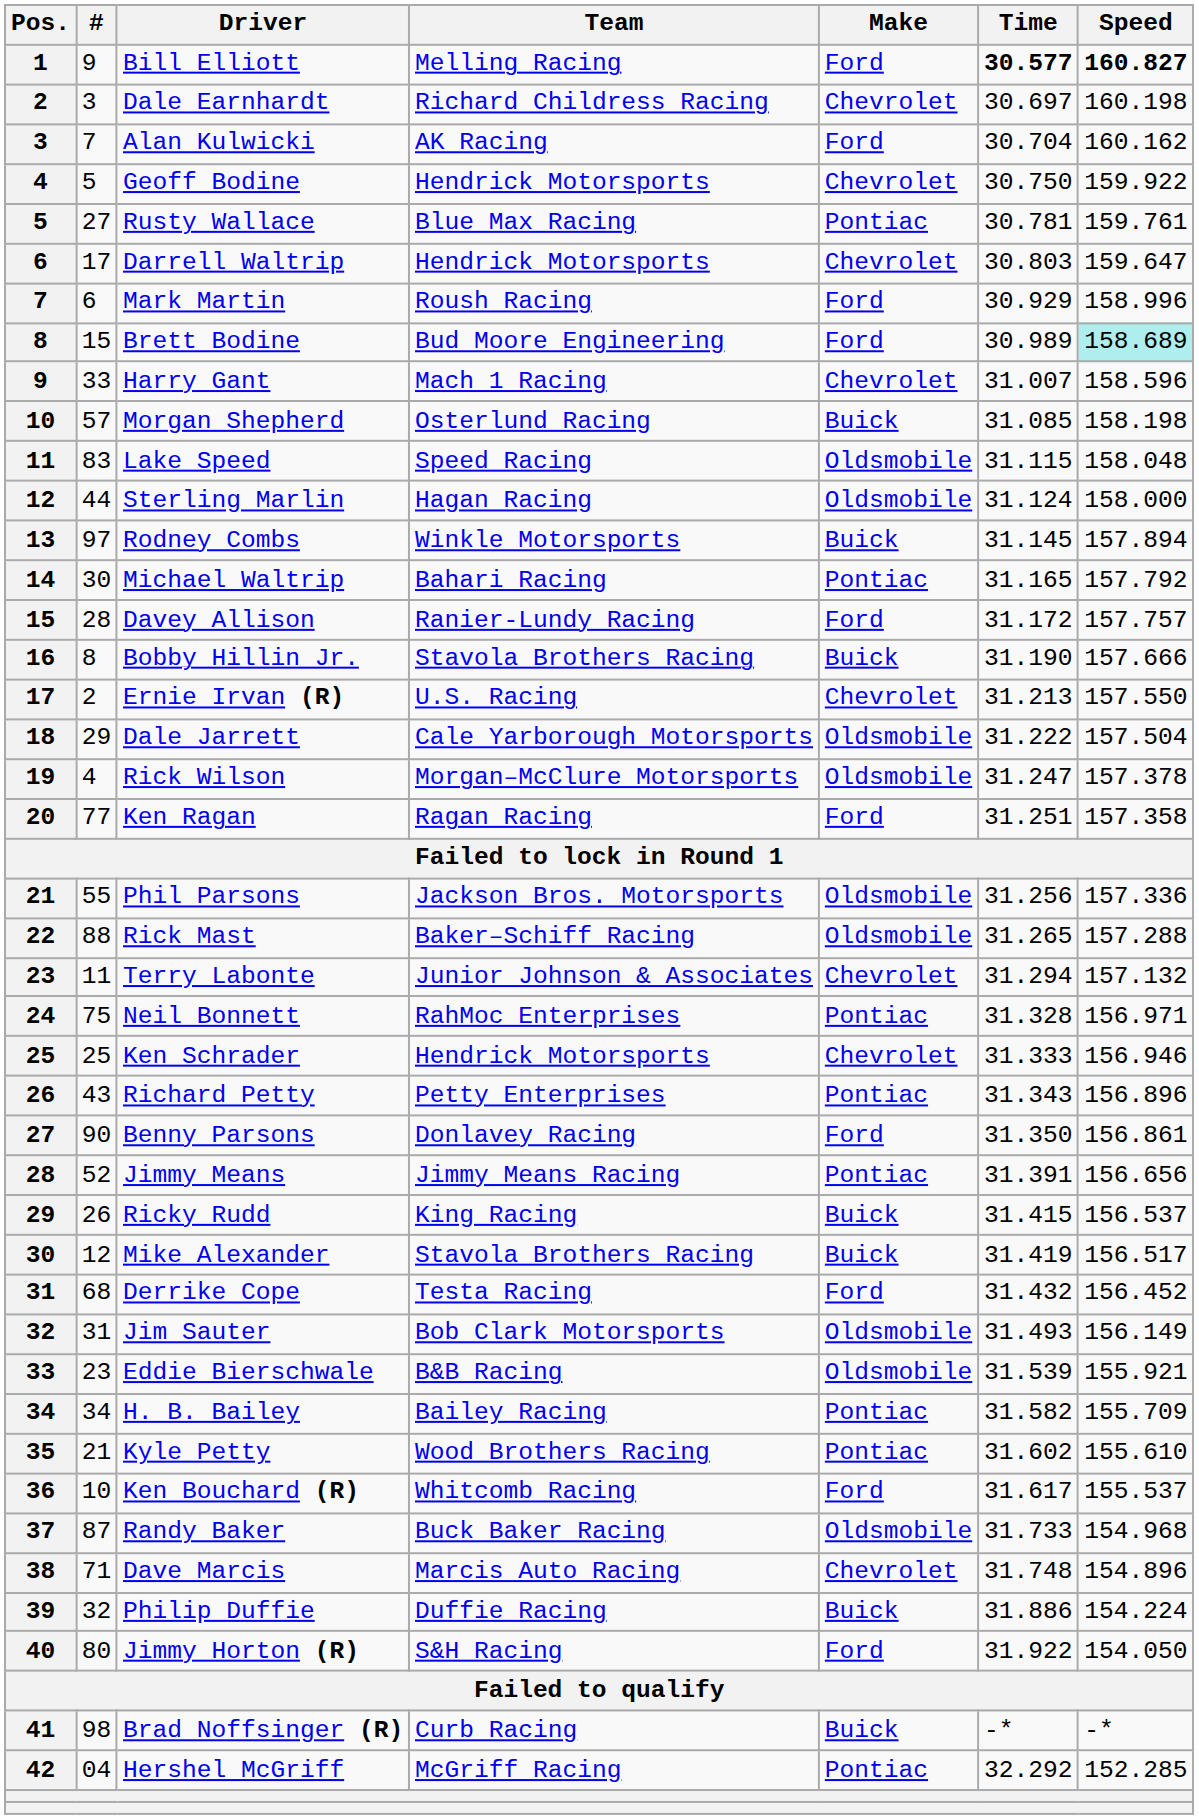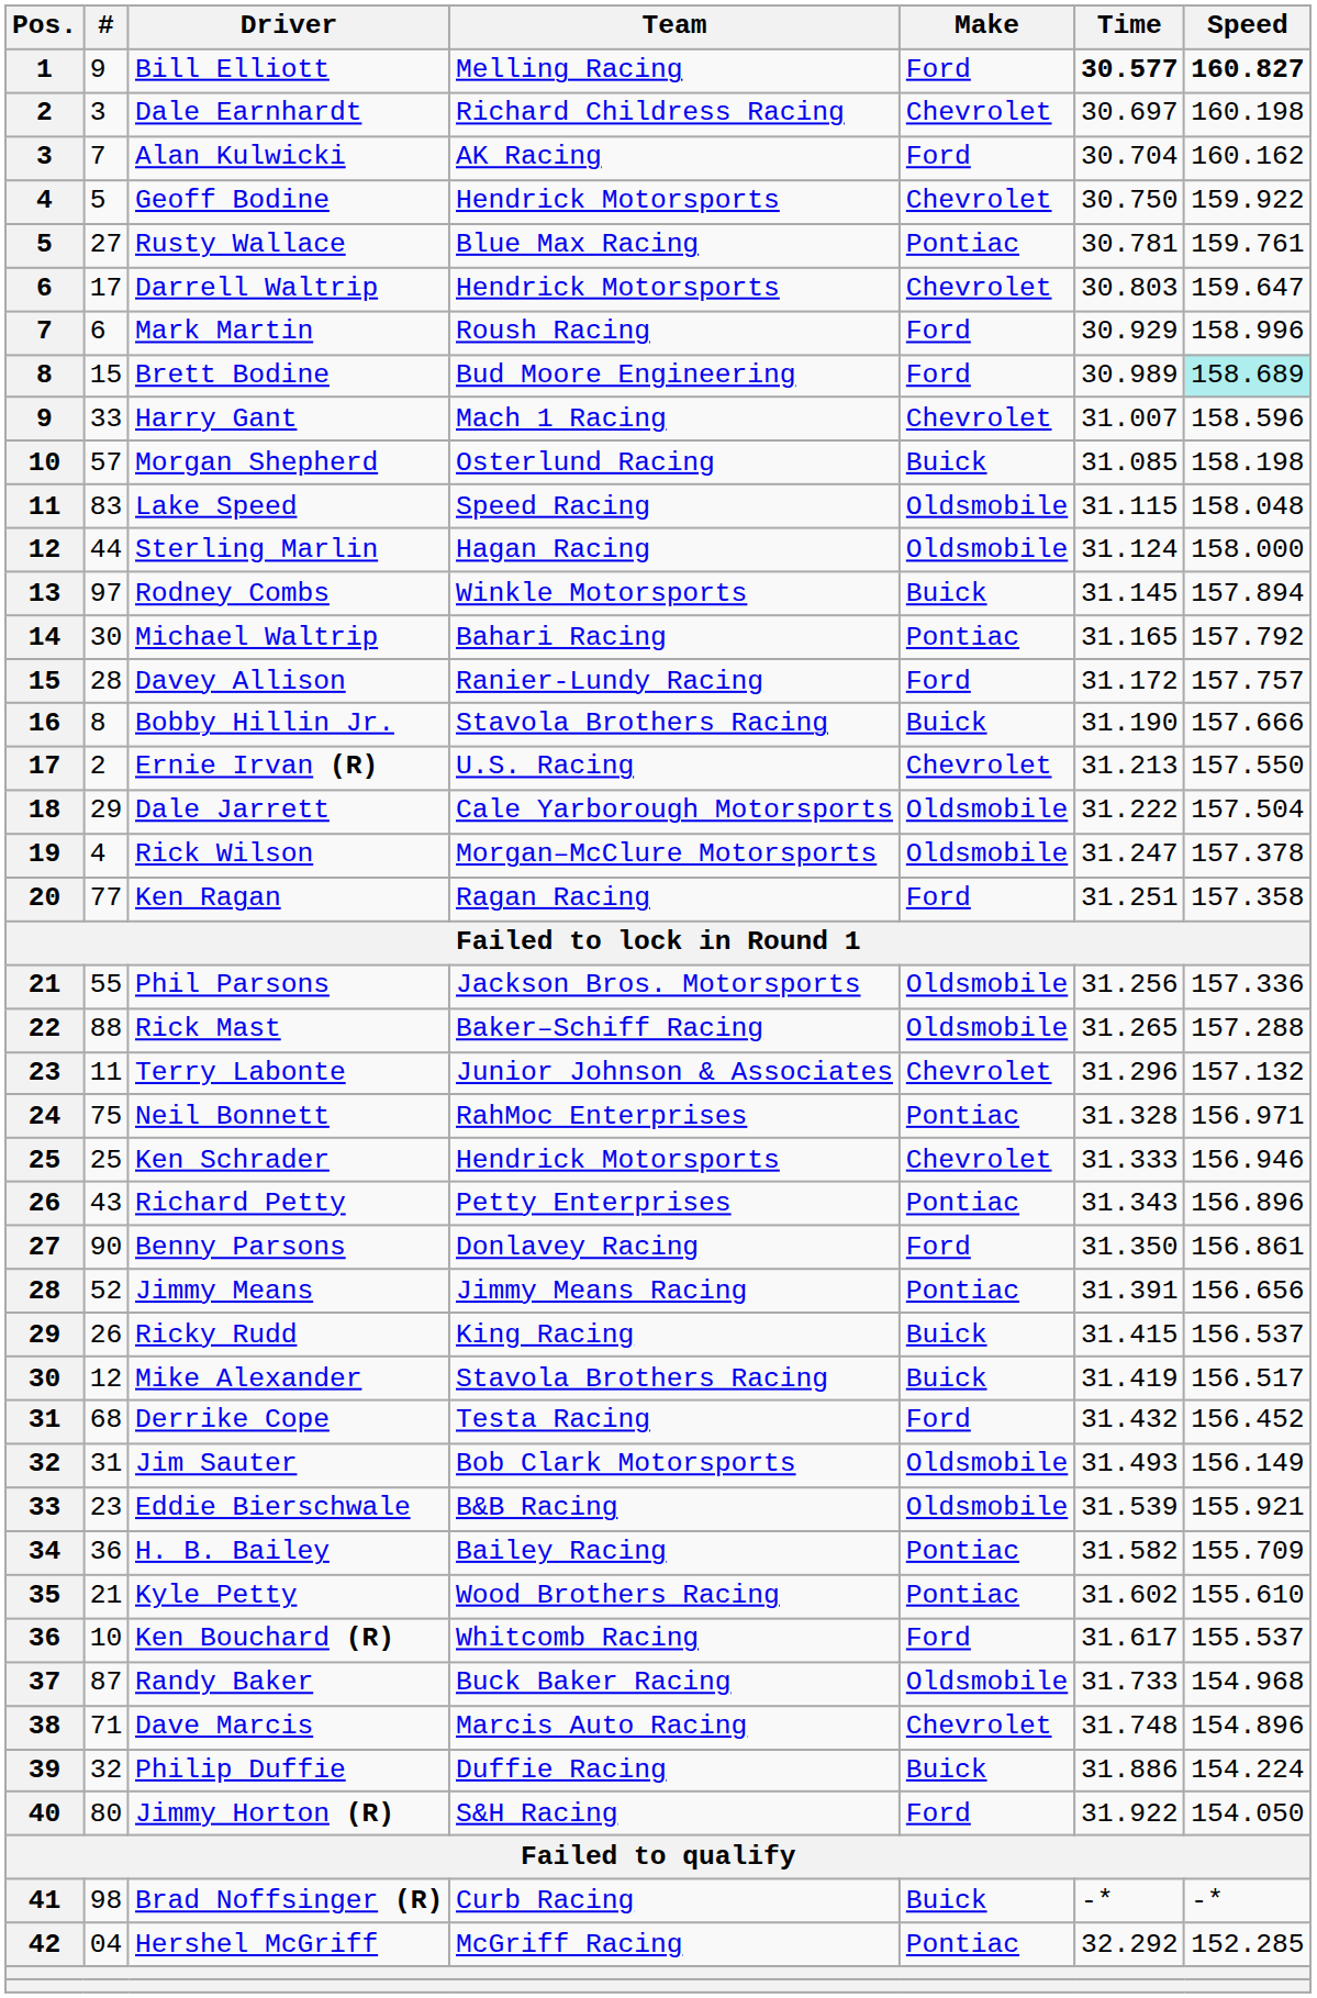Terry Labonte | Time: 31.294 -> 31.296
H. B. Bailey | #: 34 -> 36
